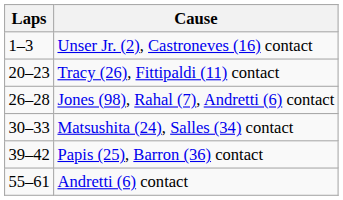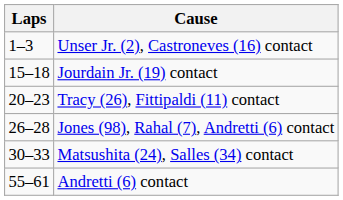+ row: 15–18 | Jourdain Jr. (19) contact
- row: 39–42 | Papis (25), Barron (36) contact
